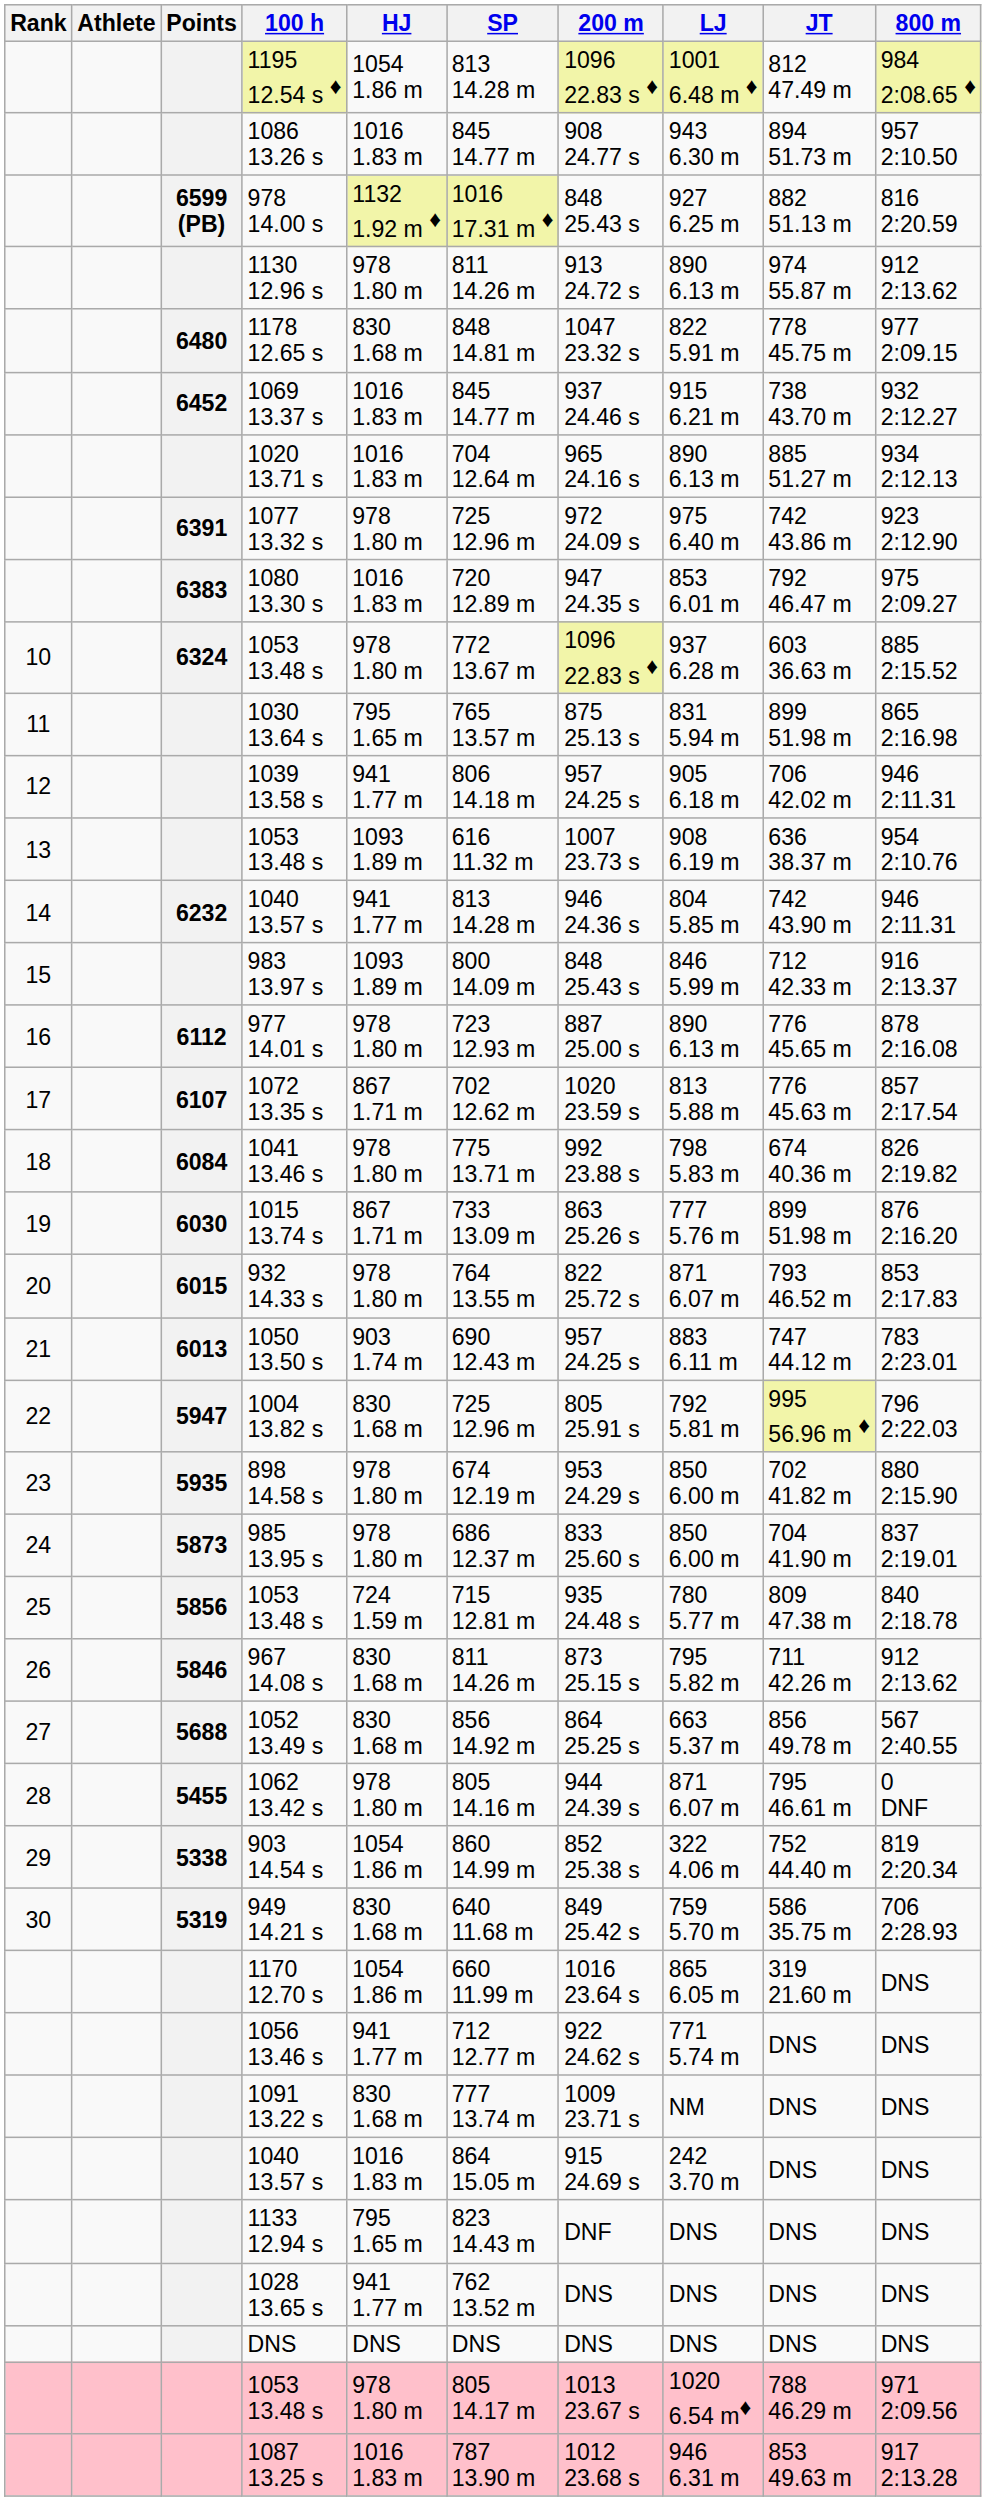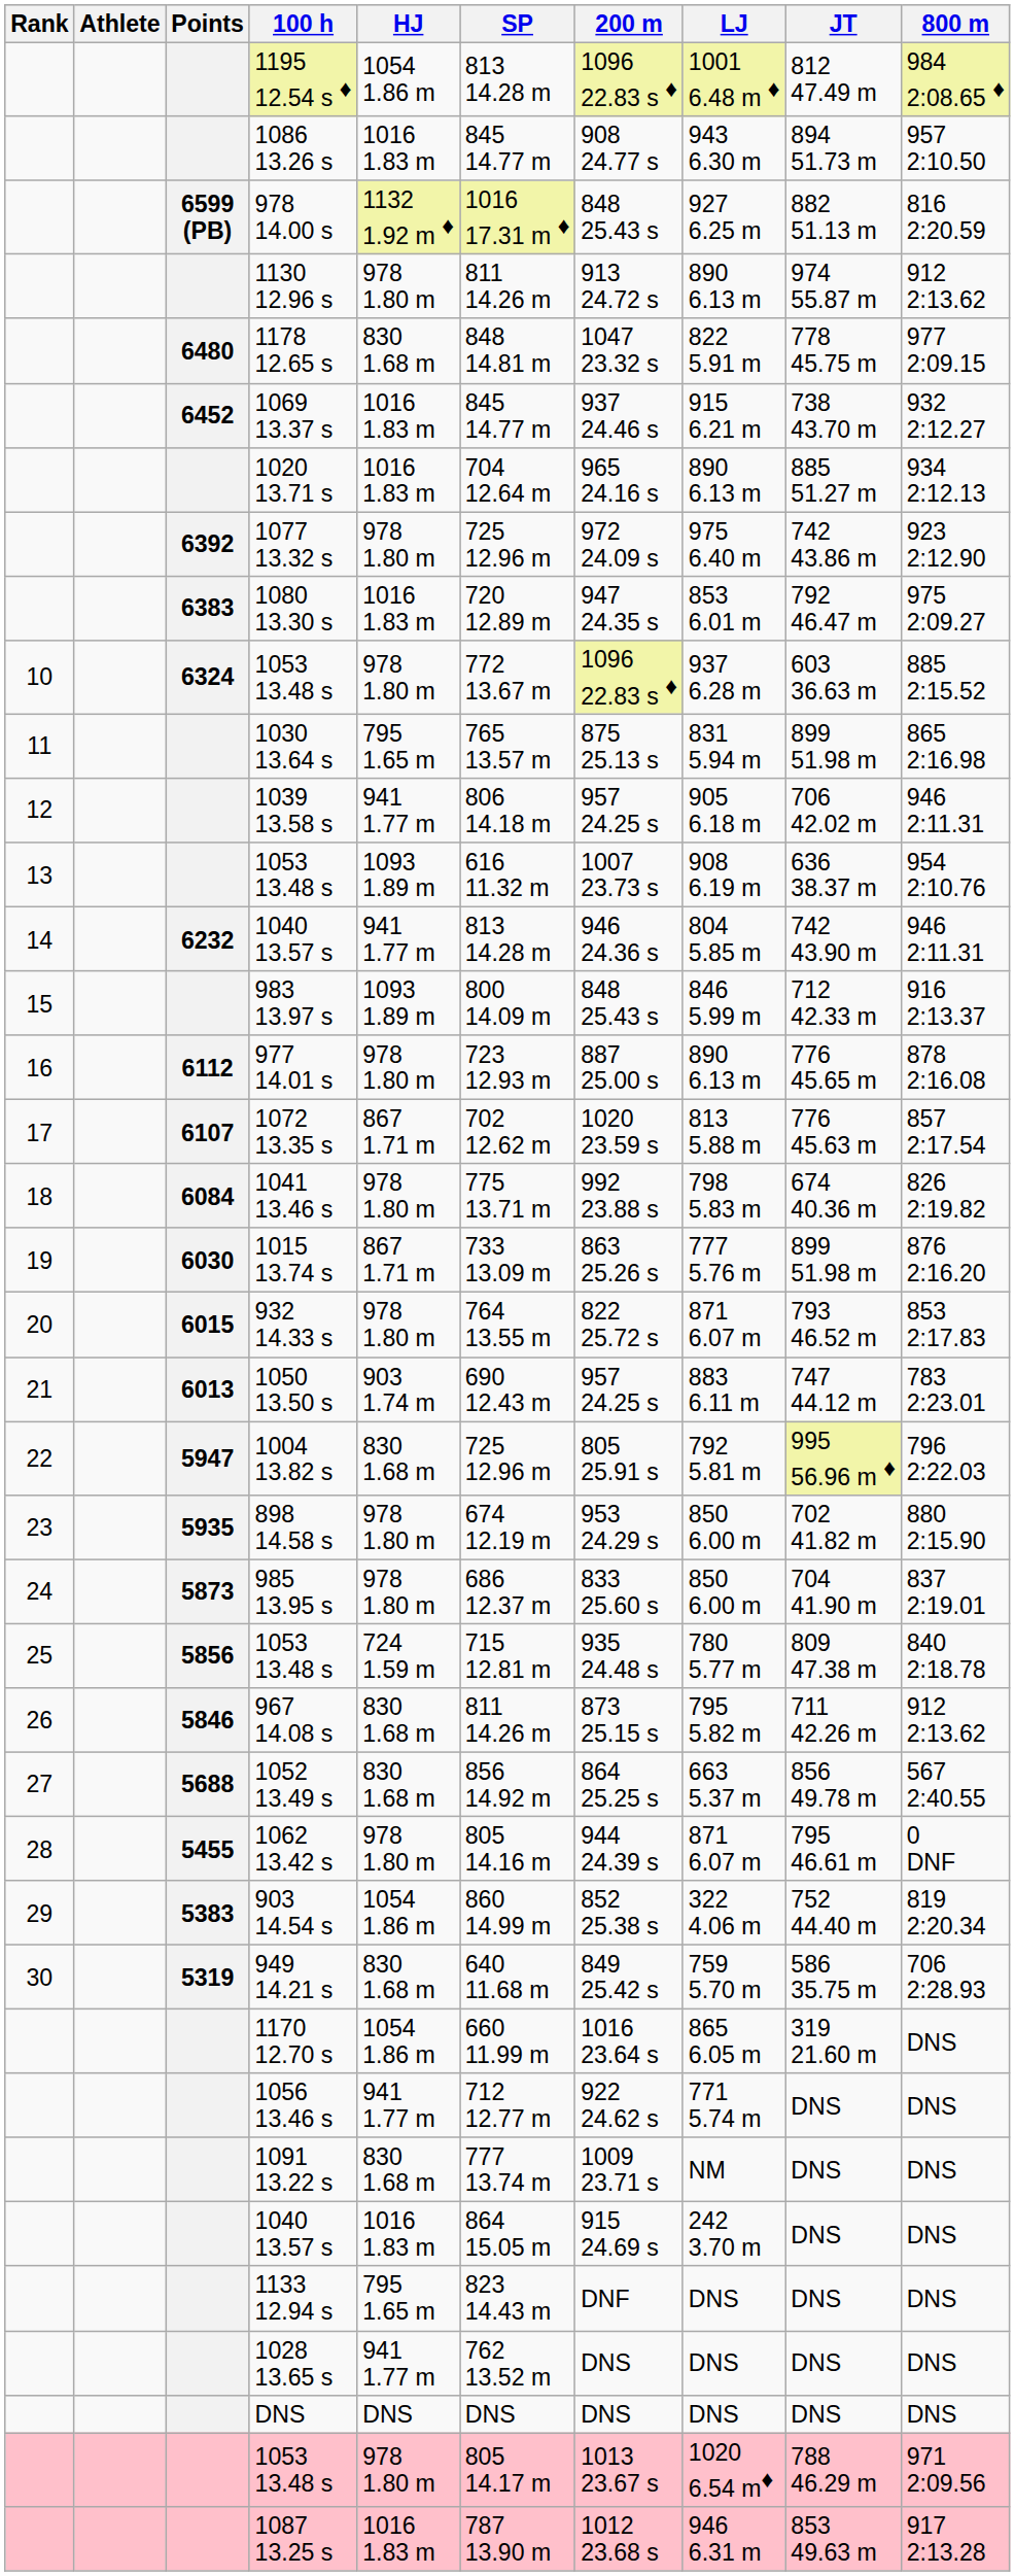1077 13.32 s | Points: 6391 -> 6392
903 14.54 s | Points: 5338 -> 5383
